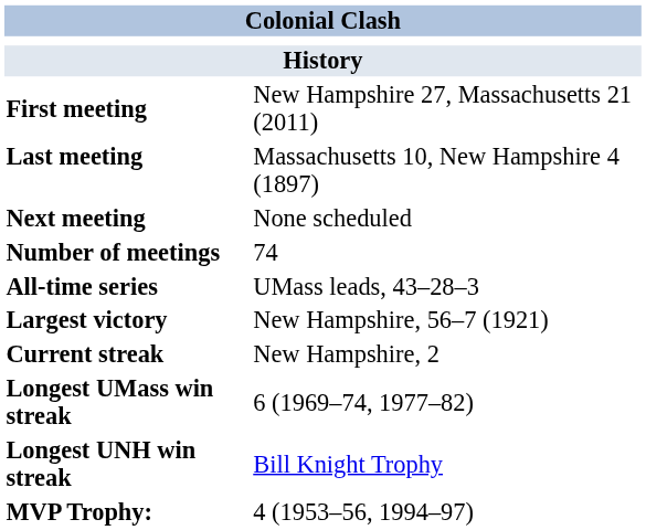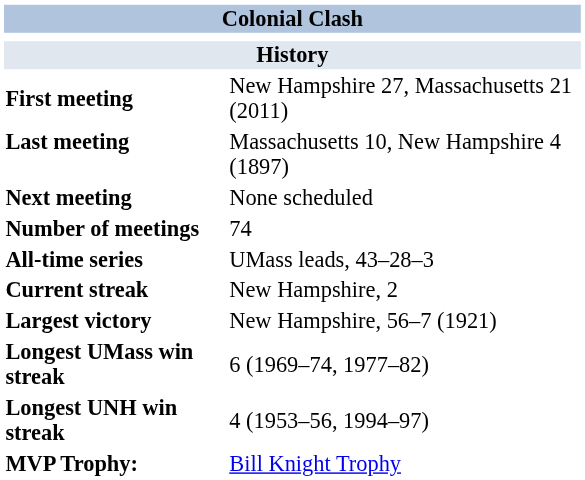rows swapped: Largest victory <-> Current streak
Longest UNH win streak | column 2: Bill Knight Trophy -> 4 (1953–56, 1994–97)
MVP Trophy: | column 2: 4 (1953–56, 1994–97) -> Bill Knight Trophy
